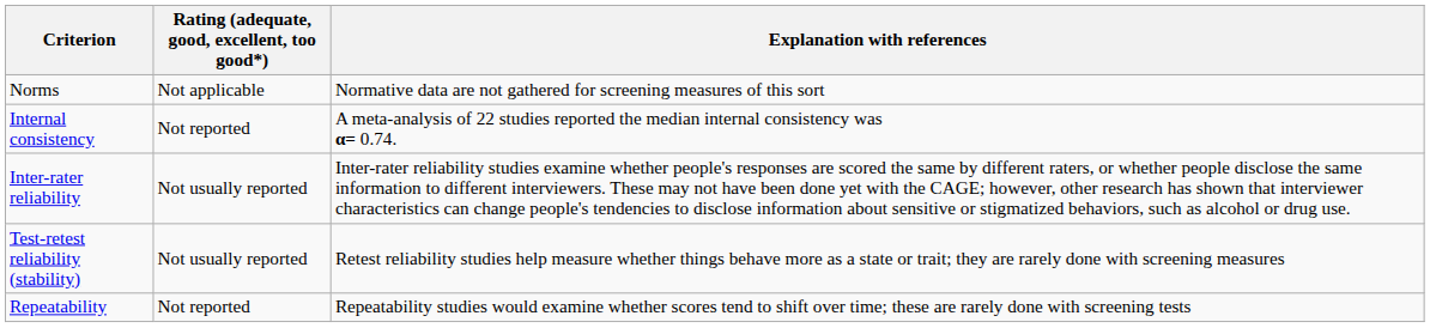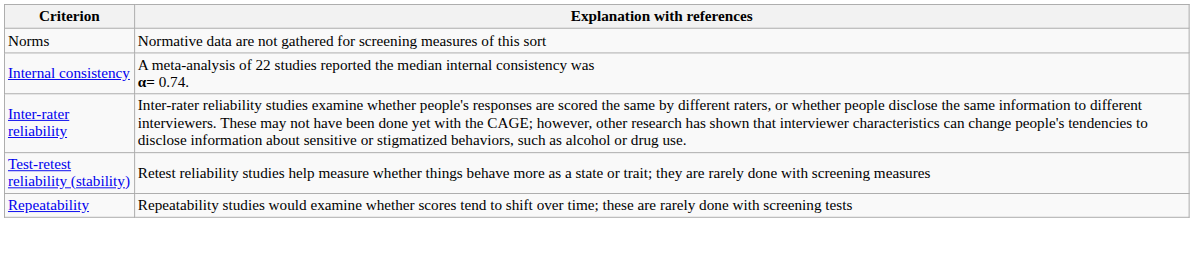- column: Rating (adequate, good, excellent, too good*) | Not applicable | Not reported | Not usually reported | Not usually reported | Not reported
